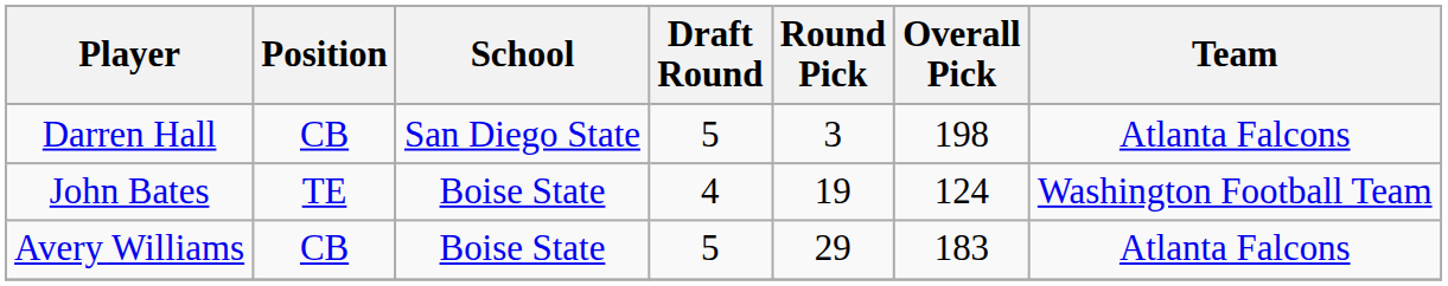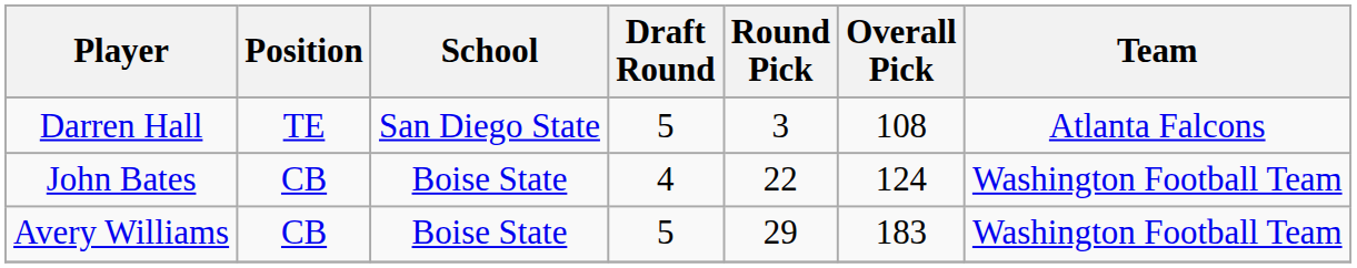Darren Hall | Position: CB -> TE
Darren Hall | Overall Pick: 198 -> 108
John Bates | Position: TE -> CB
John Bates | Round Pick: 19 -> 22
Avery Williams | Team: Atlanta Falcons -> Washington Football Team
